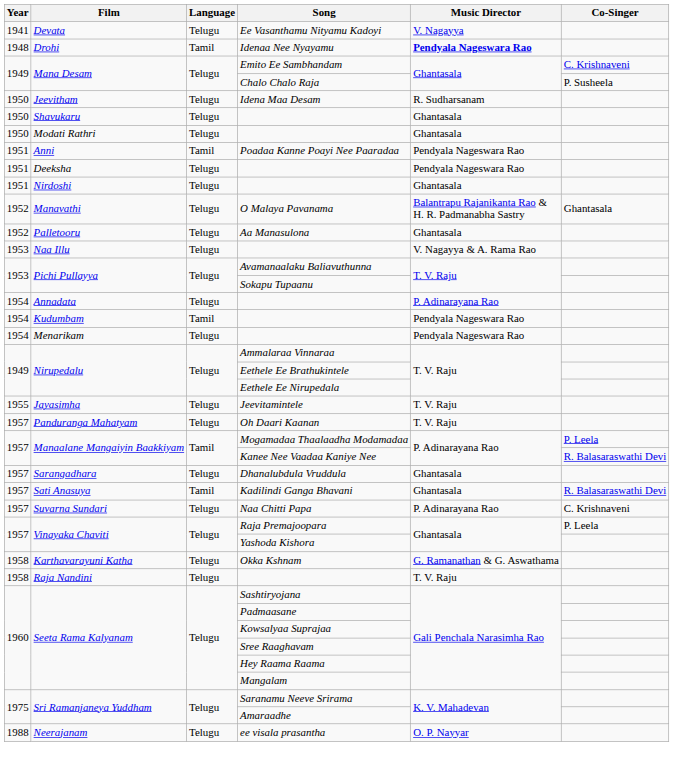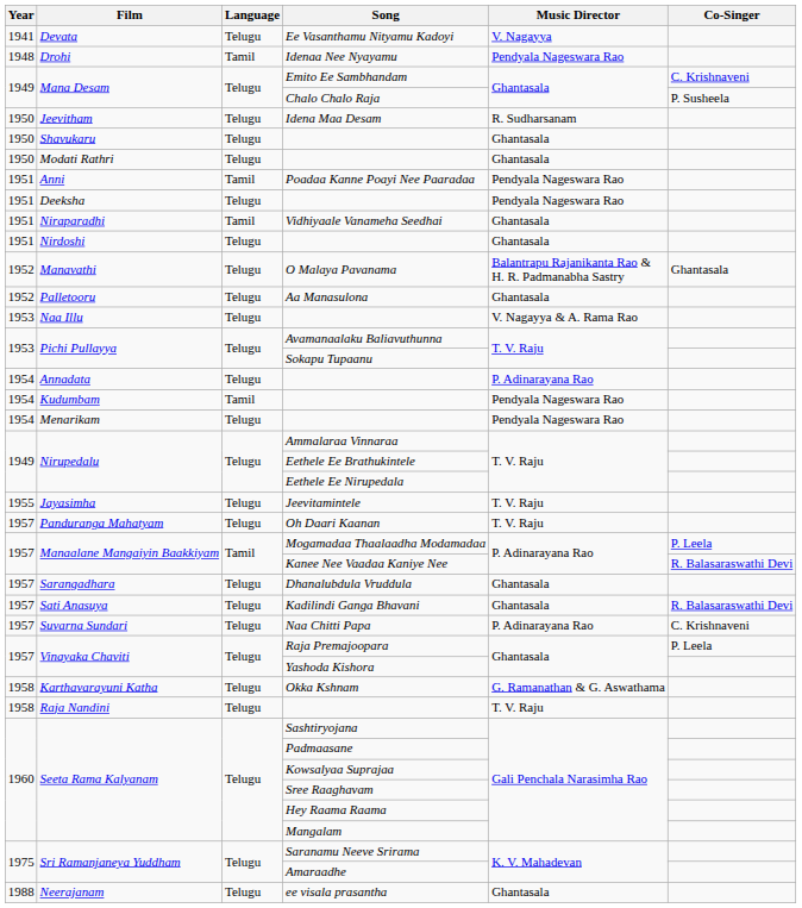Idenaa Nee Nyayamu | Music Director: bold -> normal
+ row: 1951 | Niraparadhi | Tamil | Vidhiyaale Vanameha Seedhai | Ghantasala
Kadilindi Ganga Bhavani | Language: Tamil -> Telugu
ee visala prasantha | Music Director: O. P. Nayyar -> Ghantasala
